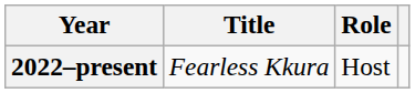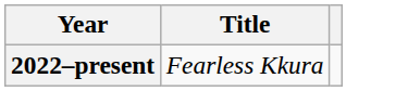- column: Role | Host
